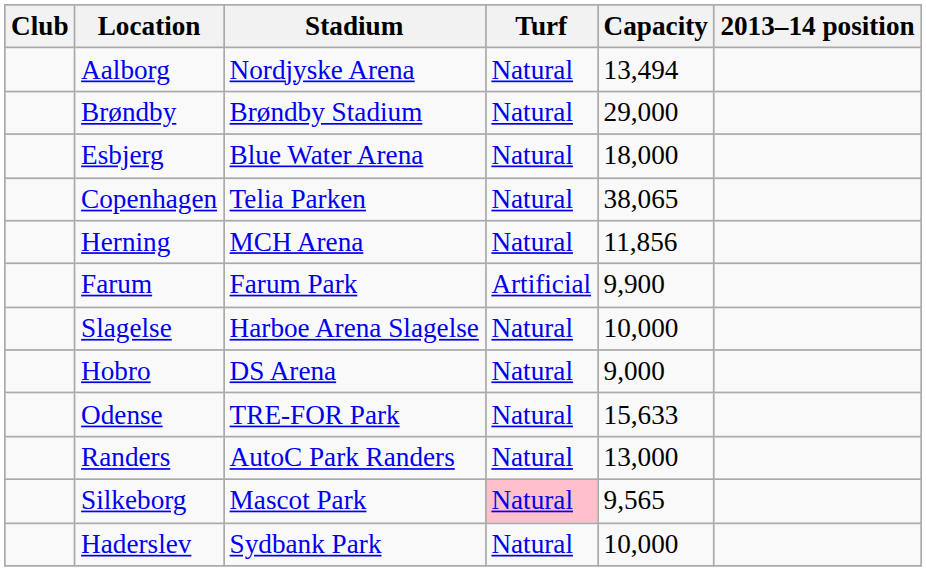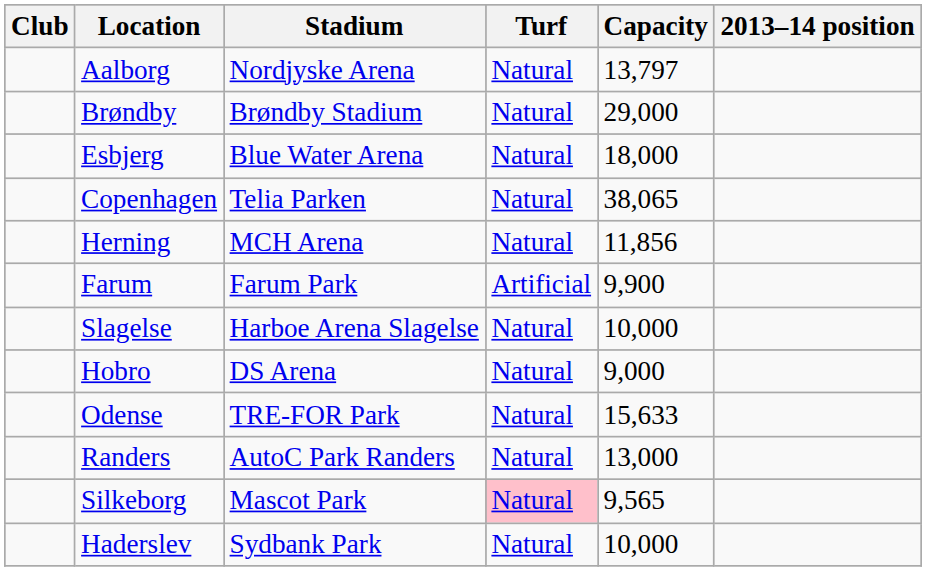Aalborg | Capacity: 13,494 -> 13,797
